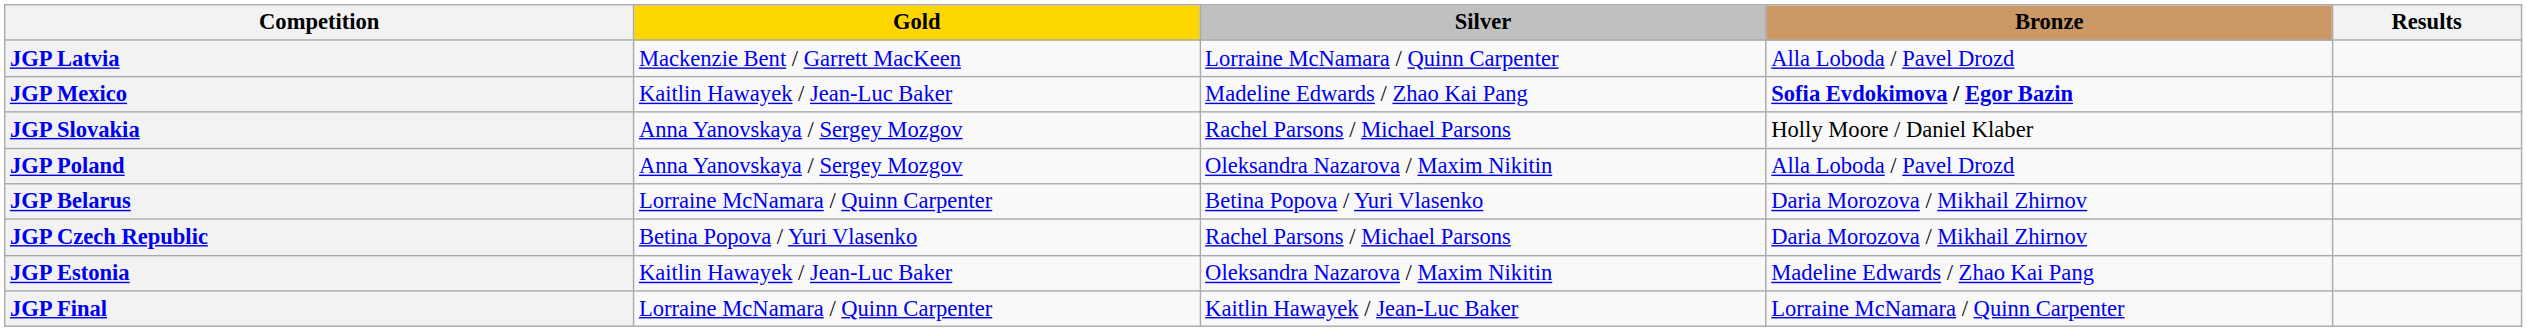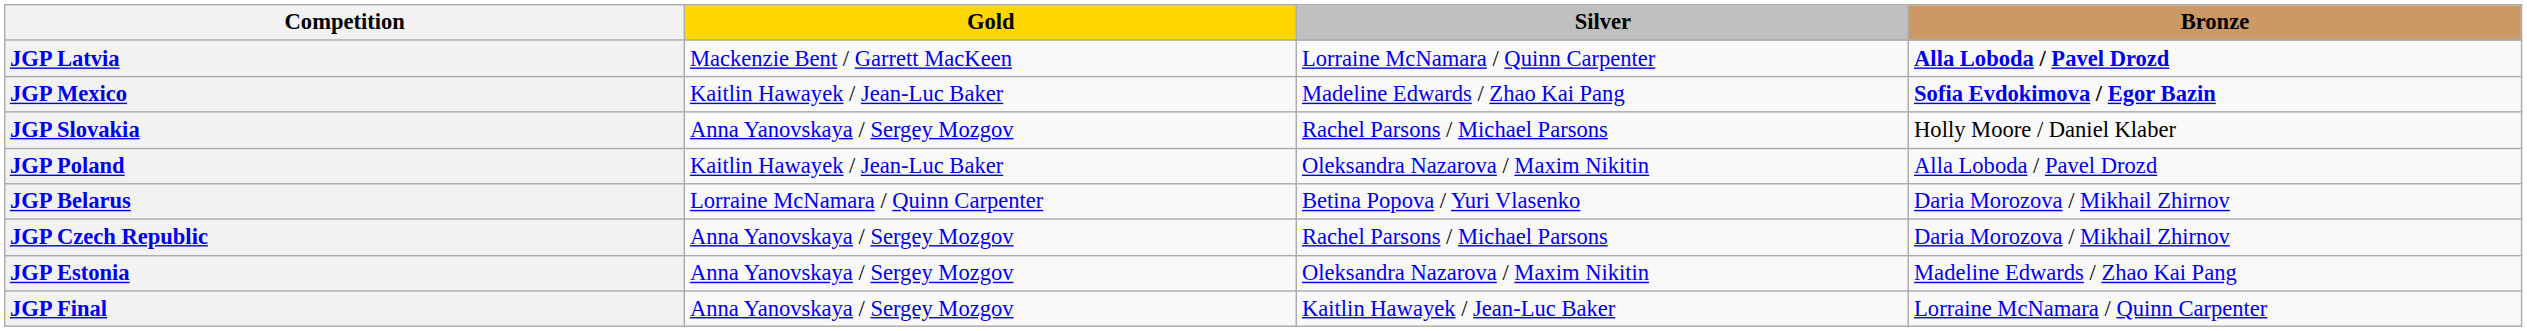- column: Results
JGP Latvia | Bronze: normal -> bold
JGP Poland | Gold: Anna Yanovskaya / Sergey Mozgov -> Kaitlin Hawayek / Jean-Luc Baker
JGP Czech Republic | Gold: Betina Popova / Yuri Vlasenko -> Anna Yanovskaya / Sergey Mozgov
JGP Estonia | Gold: Kaitlin Hawayek / Jean-Luc Baker -> Anna Yanovskaya / Sergey Mozgov
JGP Final | Gold: Lorraine McNamara / Quinn Carpenter -> Anna Yanovskaya / Sergey Mozgov
